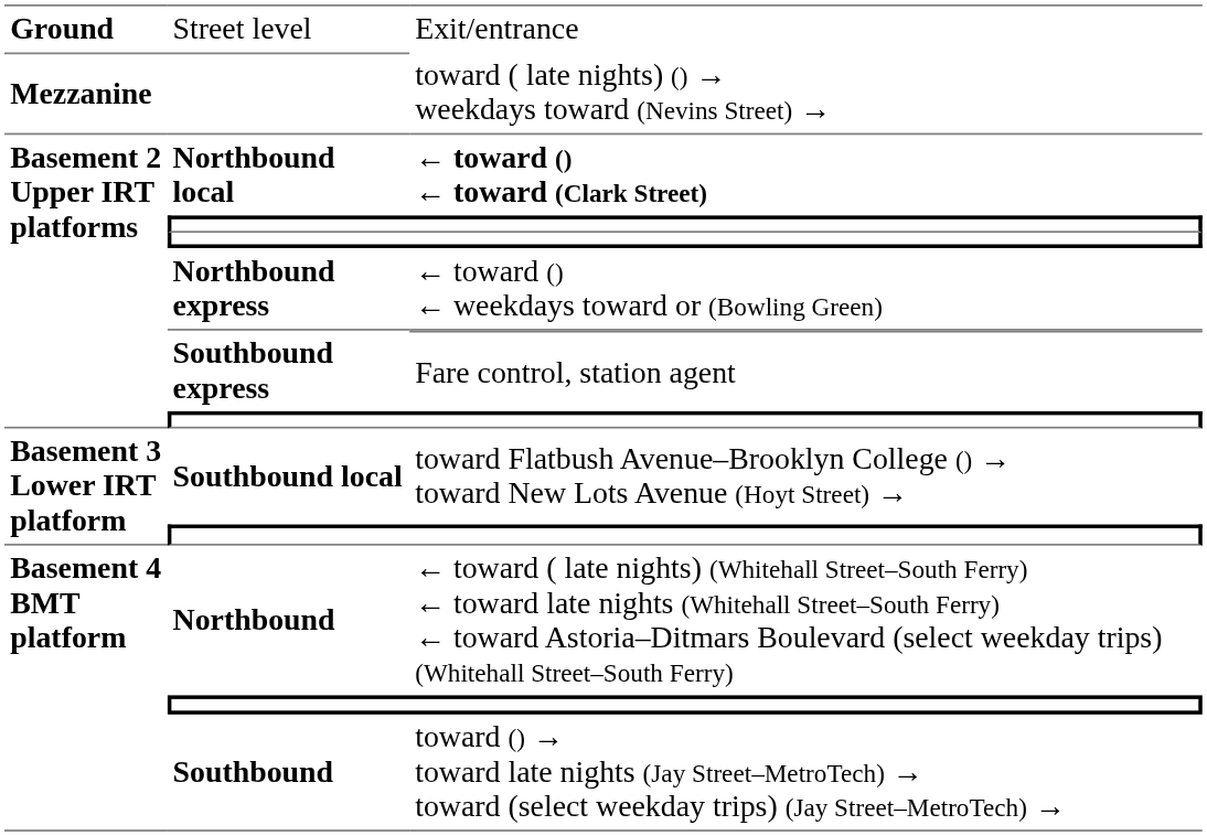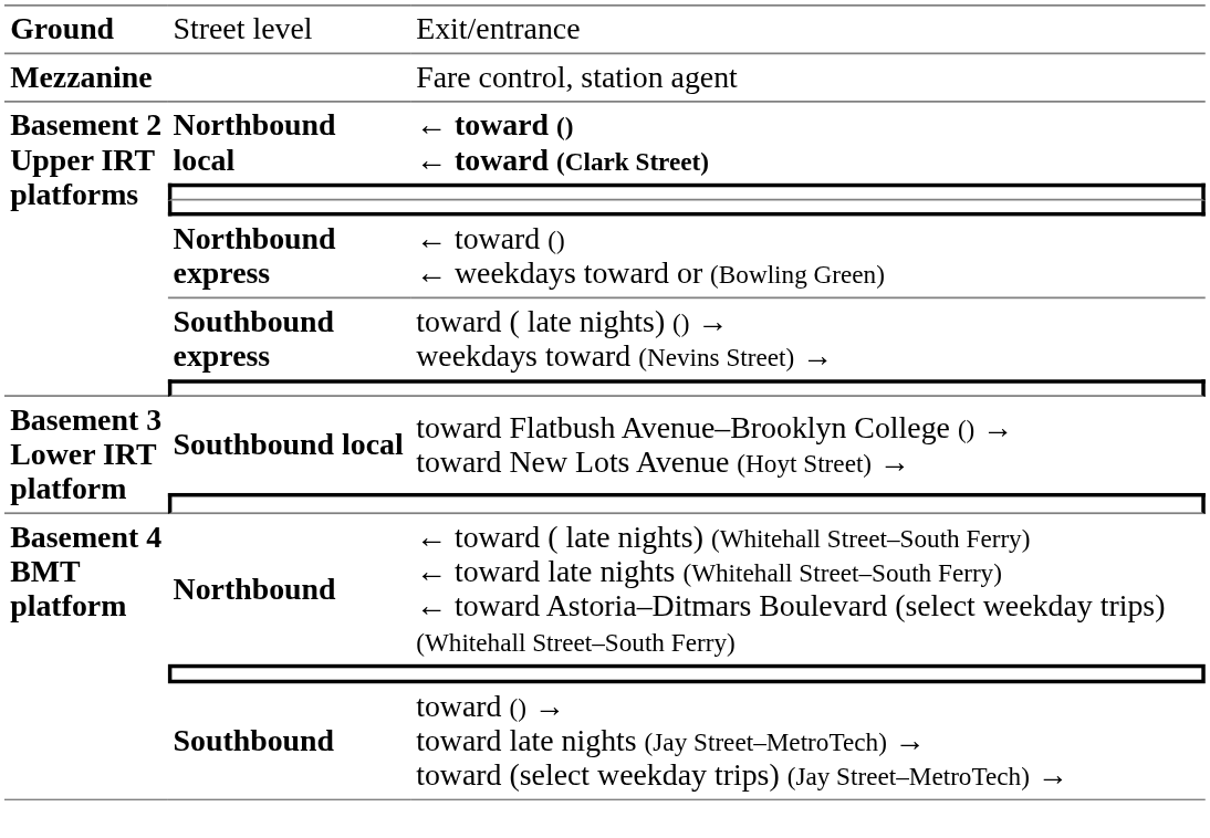Mezzanine | column 3: toward ( late nights) () → weekdays toward (Nevins Street) → -> Fare control, station agent
Southbound express | column 3: Fare control, station agent -> toward ( late nights) () → weekdays toward (Nevins Street) →
